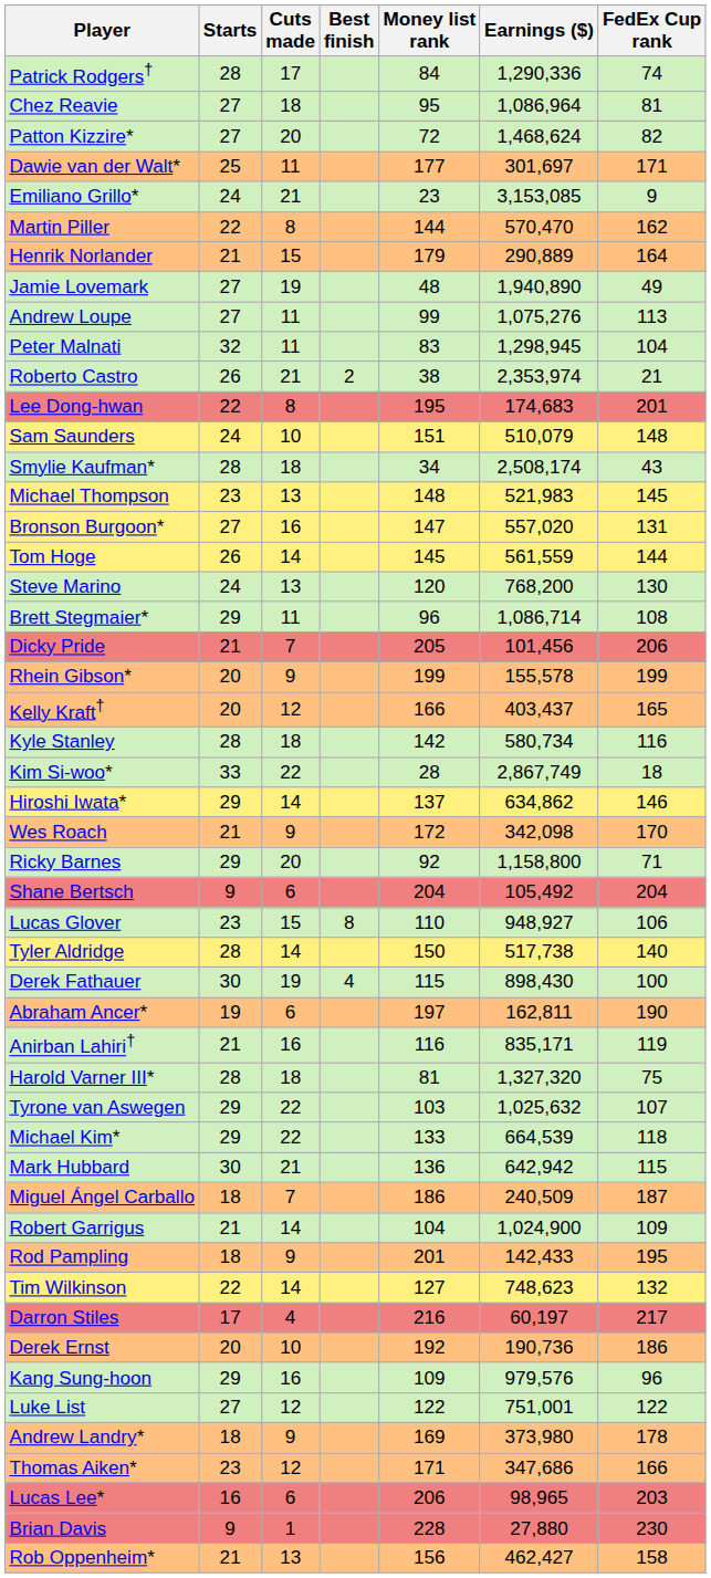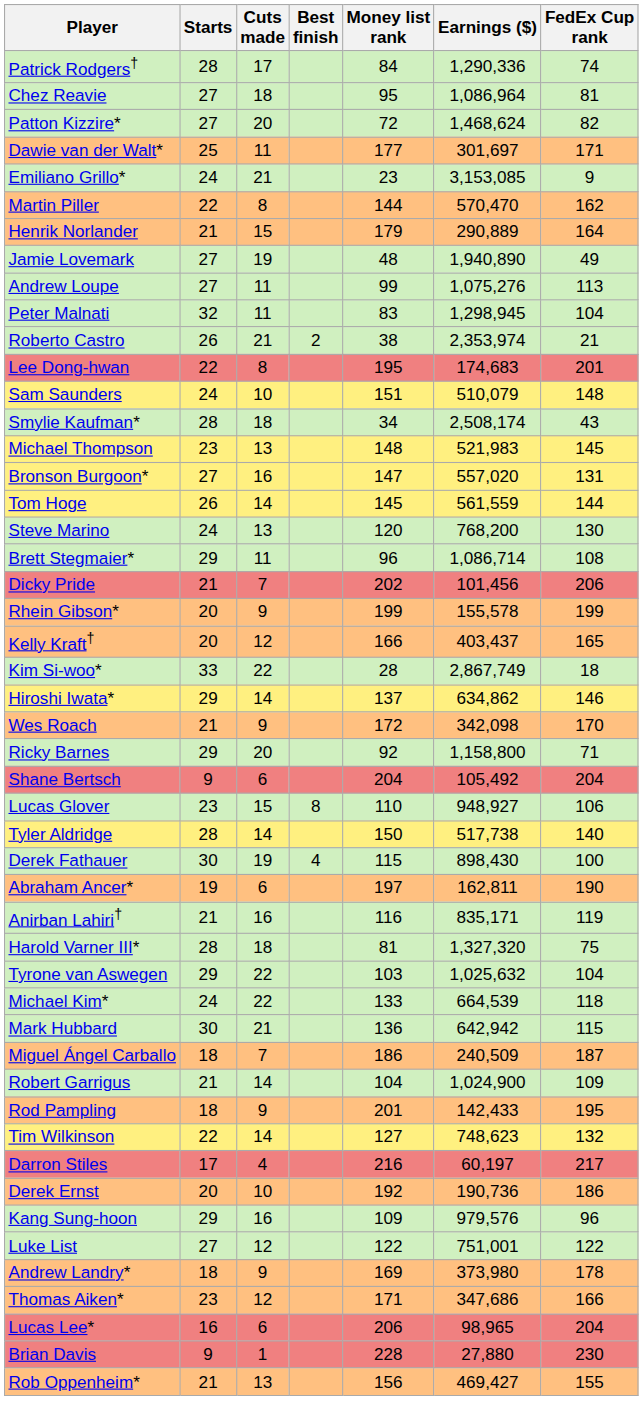Dicky Pride | Money list rank: 205 -> 202
- row: Kyle Stanley | 28 | 18 | 142 | 580,734 | 116
Tyrone van Aswegen | FedEx Cup rank: 107 -> 104
Michael Kim* | Starts: 29 -> 24
Lucas Lee* | FedEx Cup rank: 203 -> 204
Rob Oppenheim* | Earnings ($): 462,427 -> 469,427
Rob Oppenheim* | FedEx Cup rank: 158 -> 155
